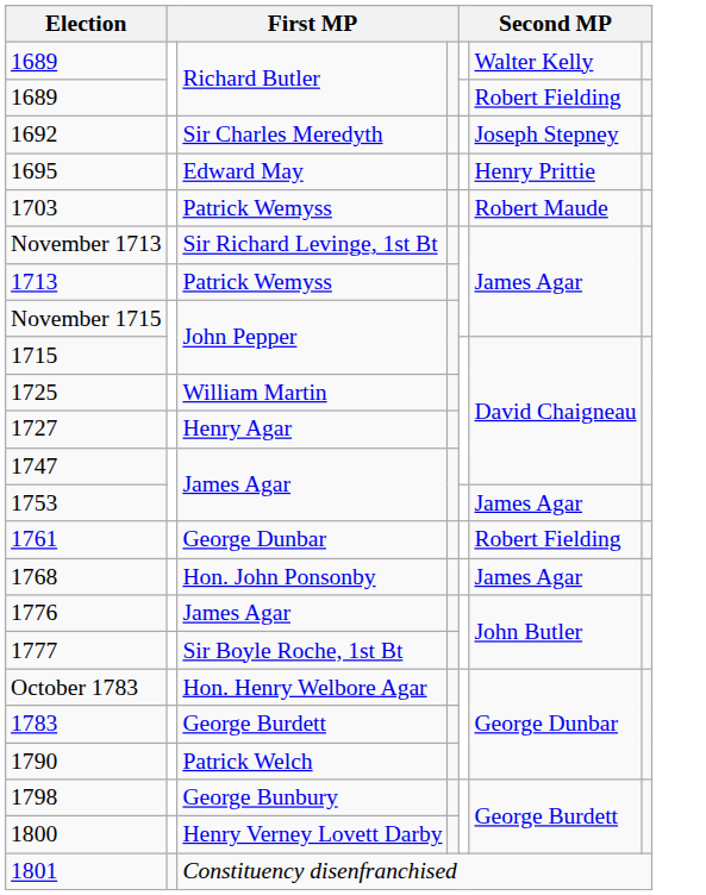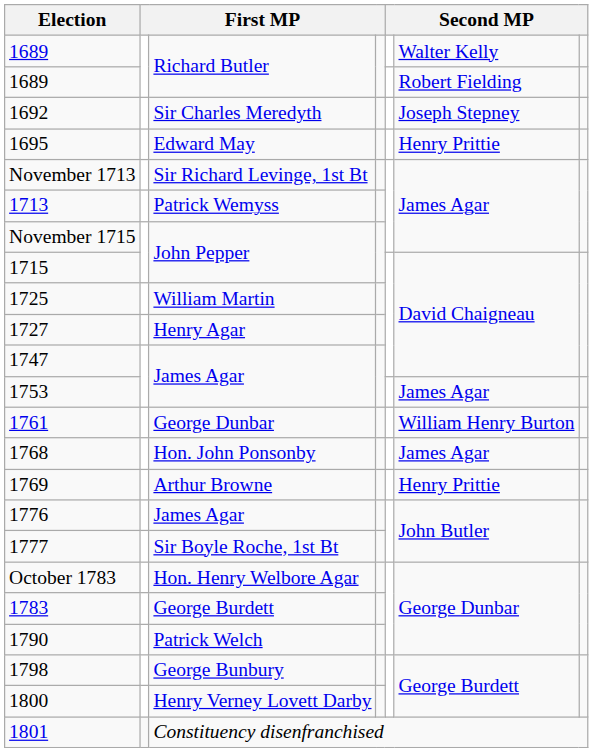- row: 1703 | Patrick Wemyss | Robert Maude
1761 | column 6: Robert Fielding -> William Henry Burton
+ row: 1769 | Arthur Browne | Henry Prittie
